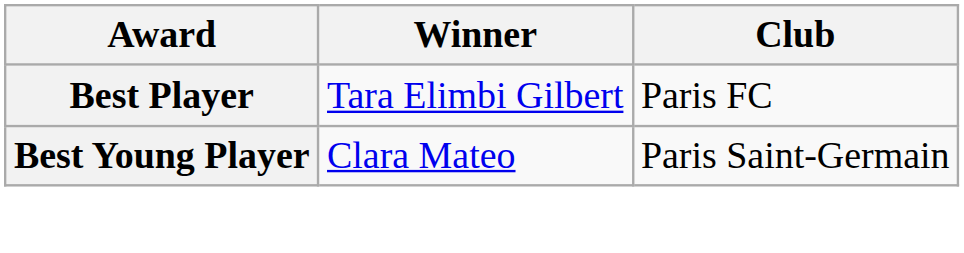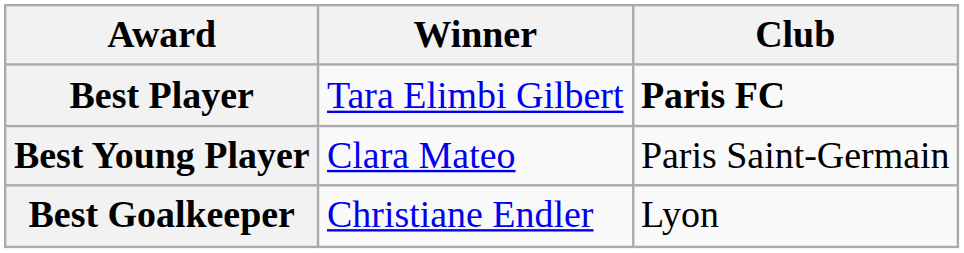Best Player | Club: normal -> bold
+ row: Best Goalkeeper | Christiane Endler | Lyon
